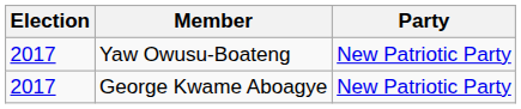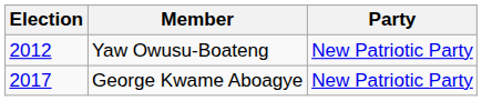Yaw Owusu-Boateng | Election: 2017 -> 2012
